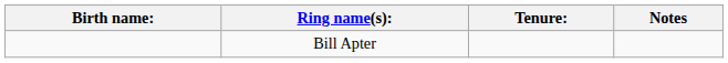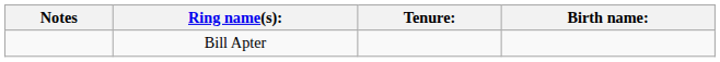columns swapped: Birth name: <-> Notes
